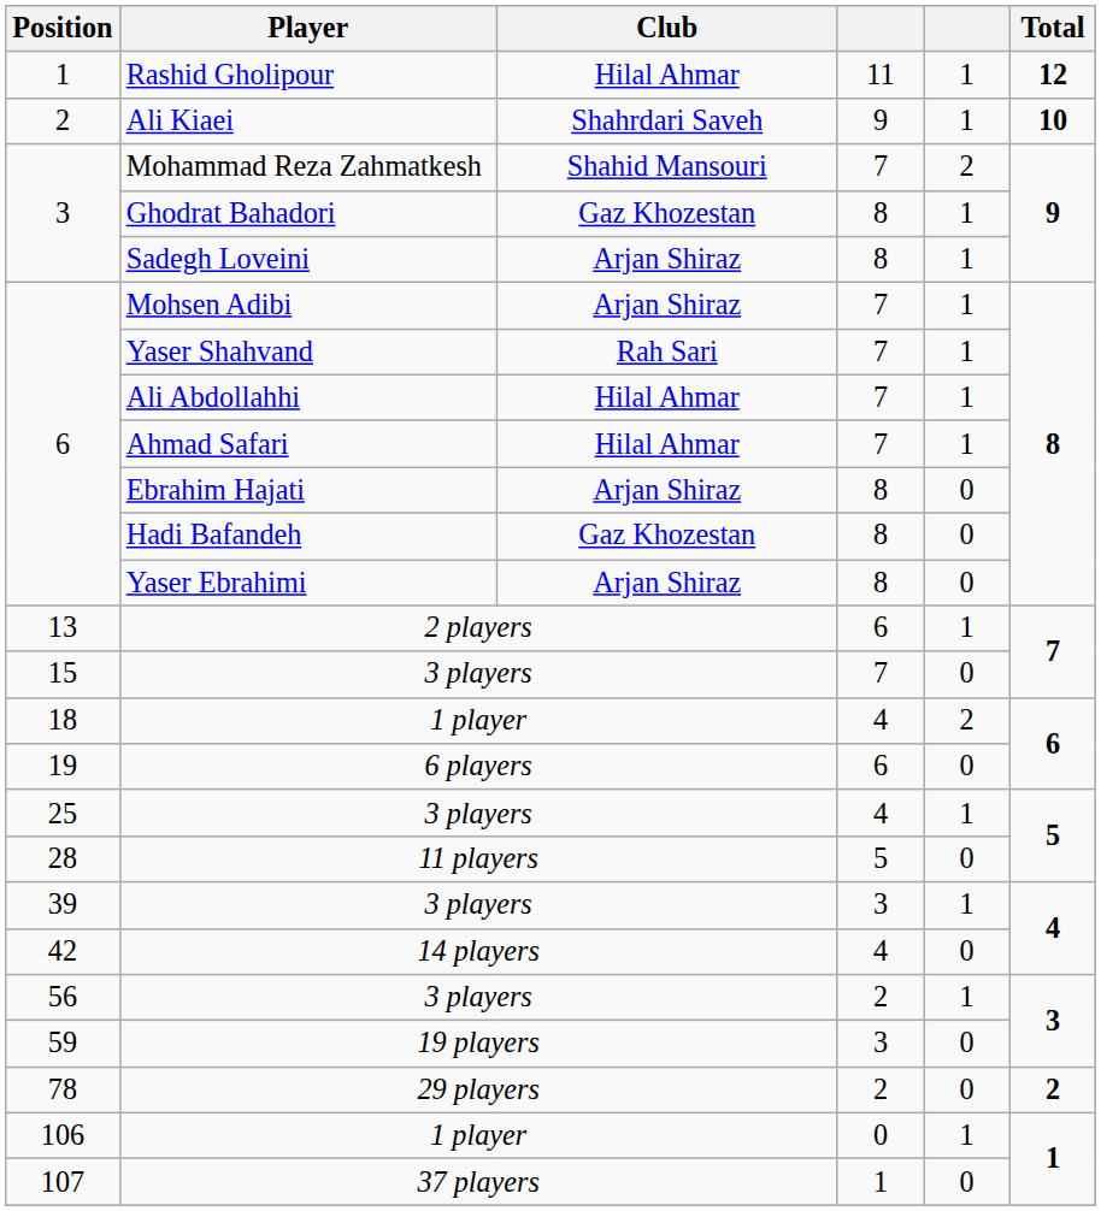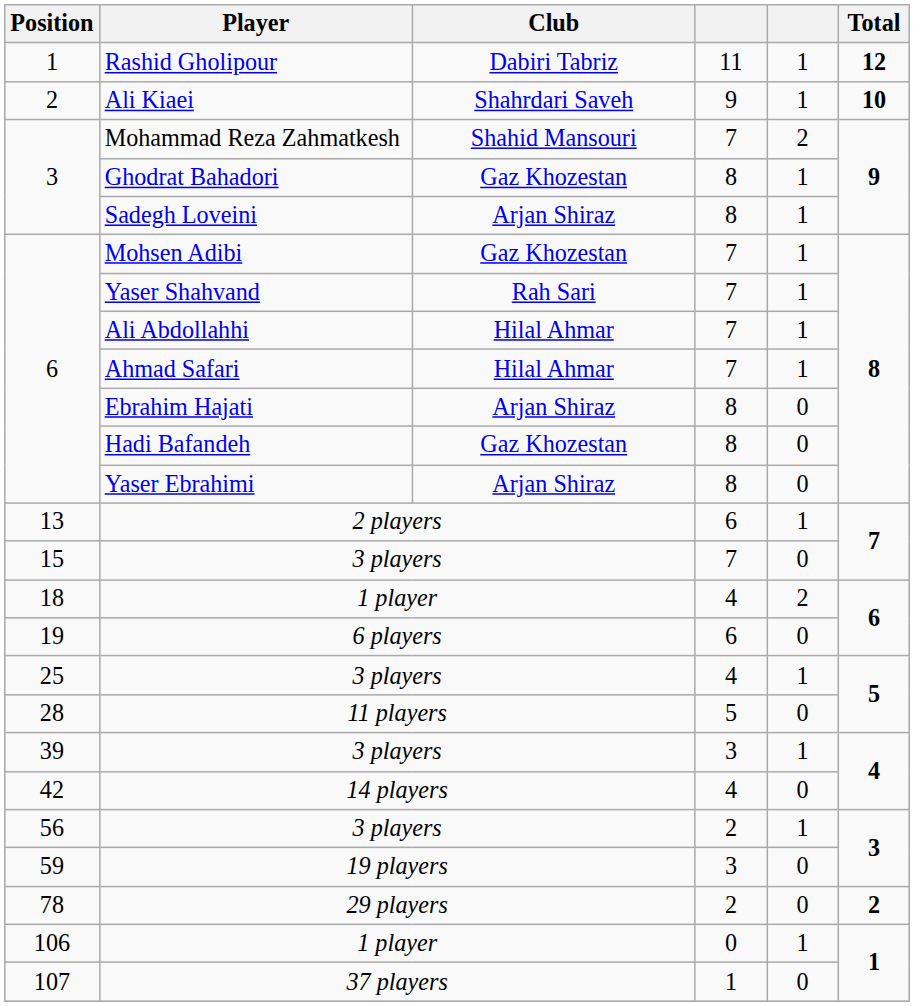Rashid Gholipour | Club: Hilal Ahmar -> Dabiri Tabriz
Mohsen Adibi | Club: Arjan Shiraz -> Gaz Khozestan
